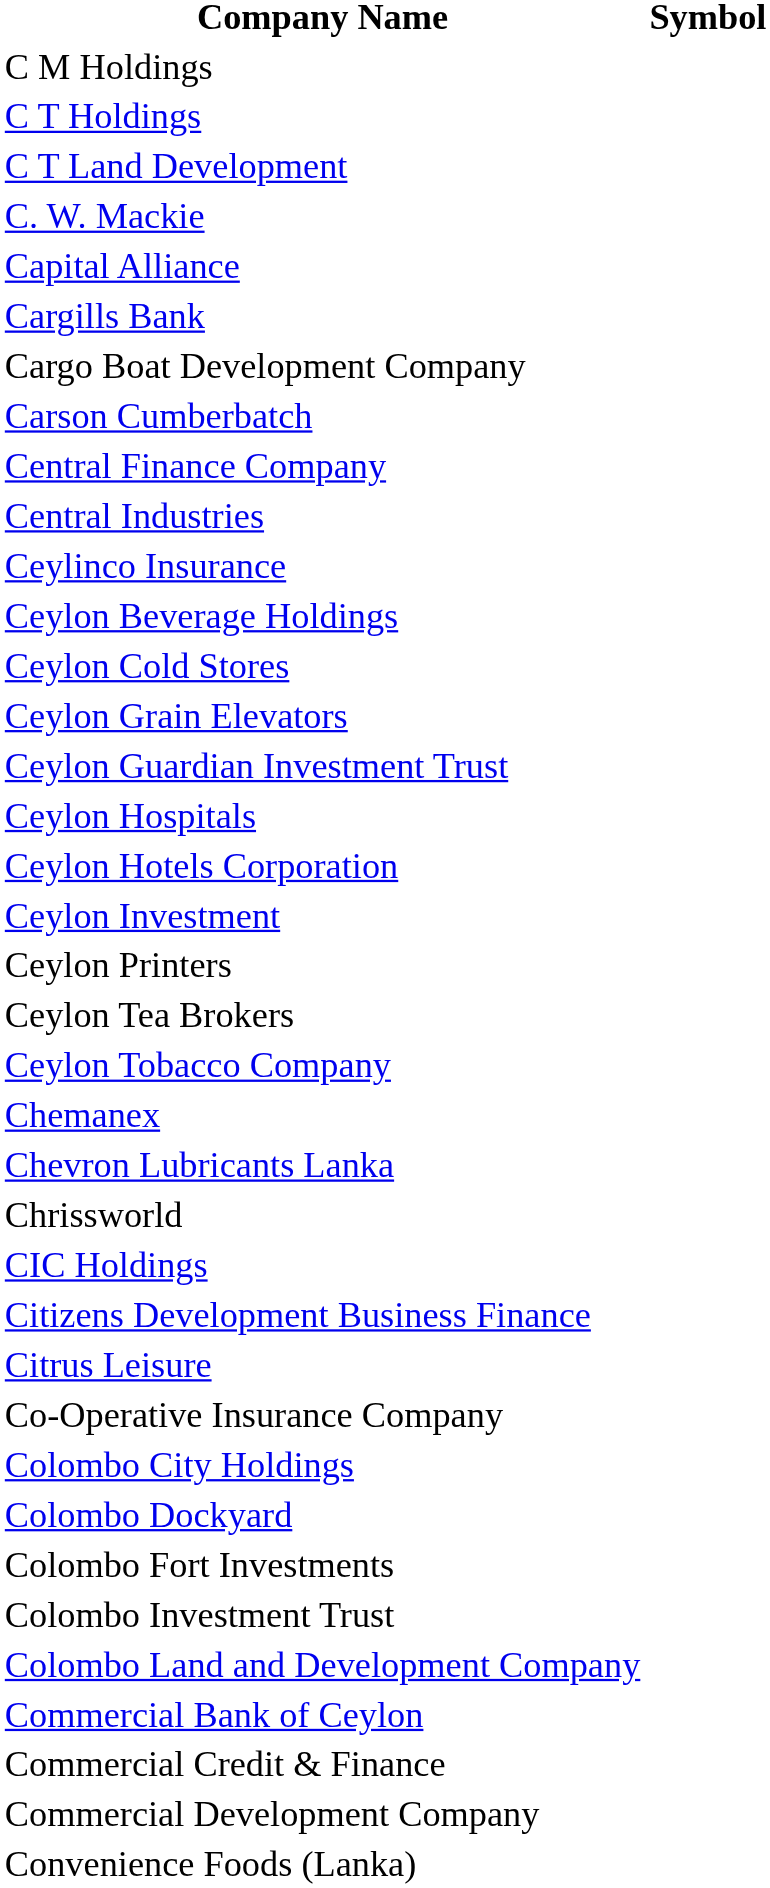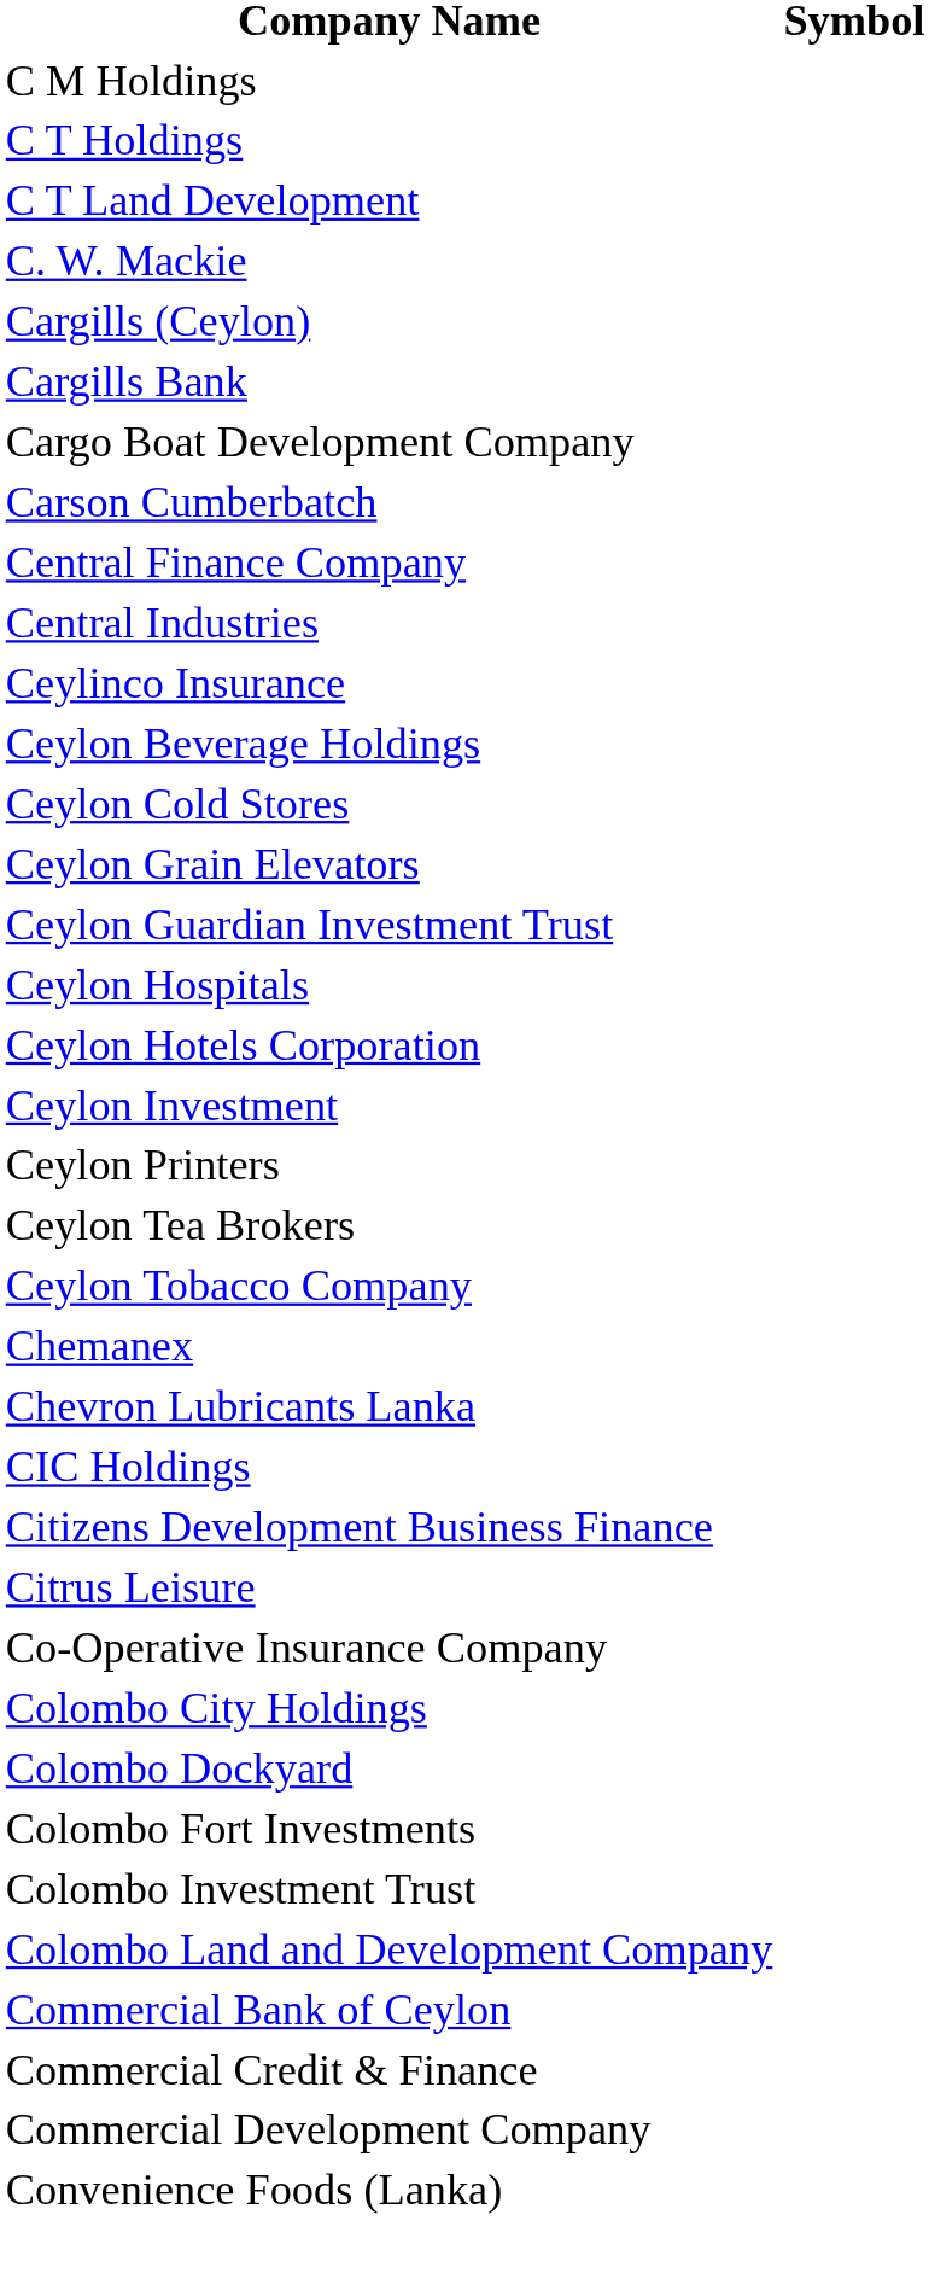- row: Capital Alliance
+ row: Cargills (Ceylon)
- row: Chrissworld
